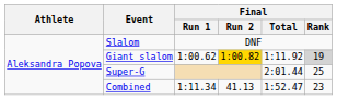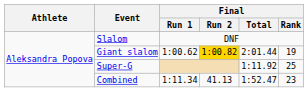Giant slalom | Final / Total: 1:11.92 -> 2:01.44
Giant slalom | Final / Rank: lightgrey background -> no background
Super-G | Final / Total: 2:01.44 -> 1:11.92
